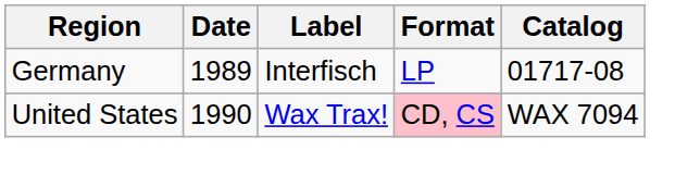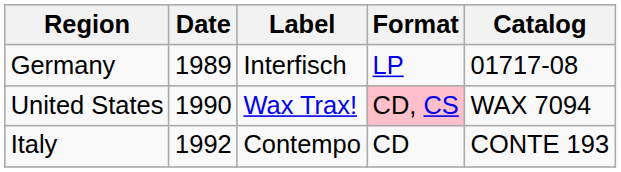+ row: Italy | 1992 | Contempo | CD | CONTE 193
